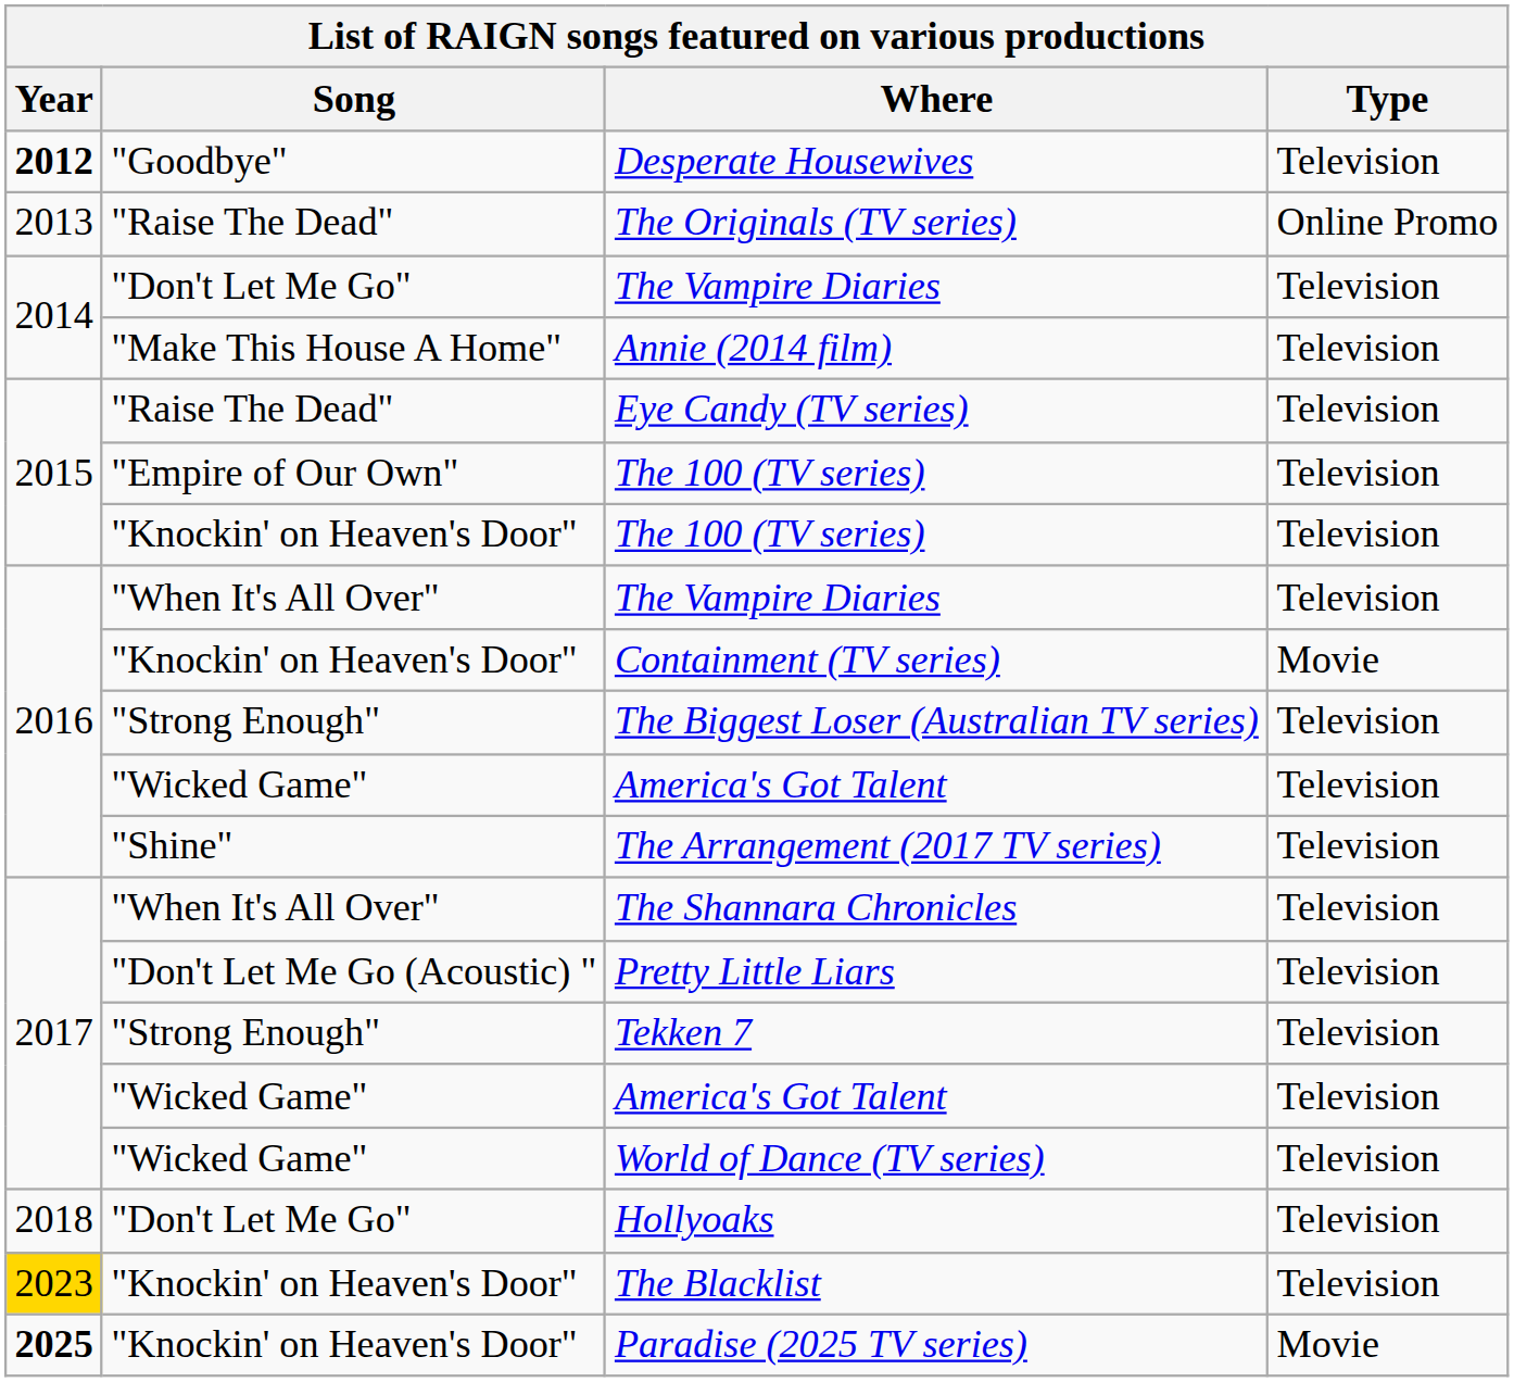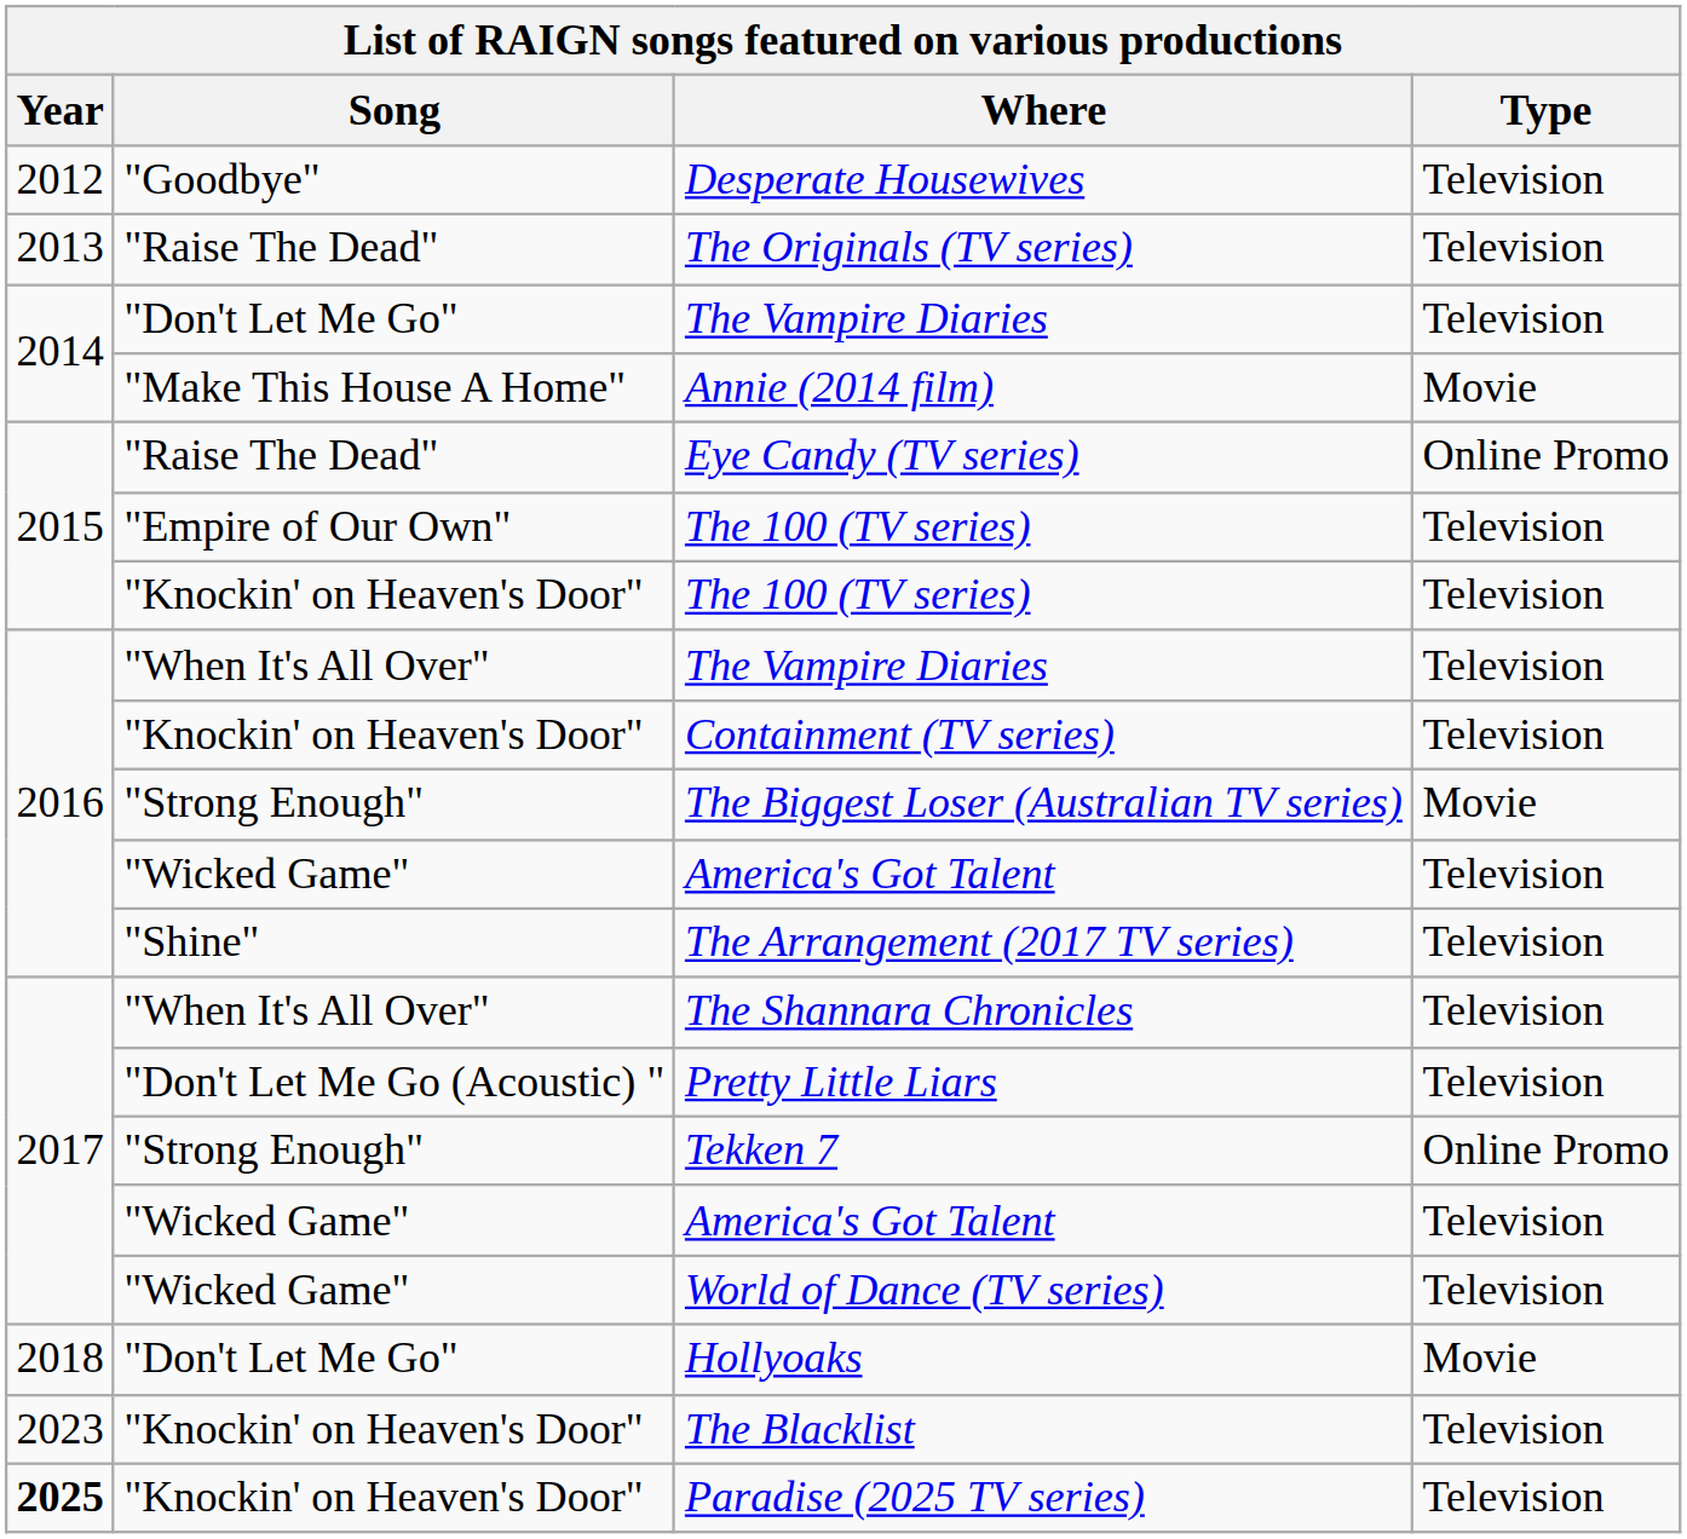Desperate Housewives | Year: bold -> normal
The Originals (TV series) | Type: Online Promo -> Television
Annie (2014 film) | Type: Television -> Movie
Eye Candy (TV series) | Type: Television -> Online Promo
Containment (TV series) | Type: Movie -> Television
The Biggest Loser (Australian TV series) | Type: Television -> Movie
Tekken 7 | Type: Television -> Online Promo
Hollyoaks | Type: Television -> Movie
The Blacklist | Year: gold background -> no background
Paradise (2025 TV series) | Type: Movie -> Television
